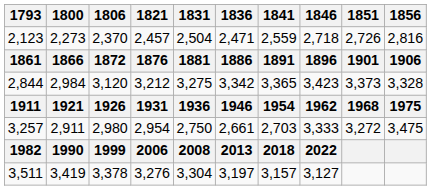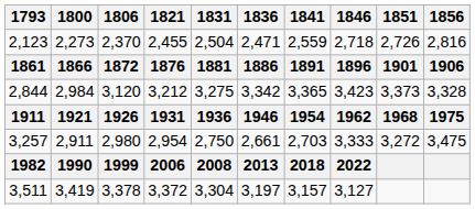2,123 | 1821: 2,457 -> 2,455
3,511 | 1821: 3,276 -> 3,372
